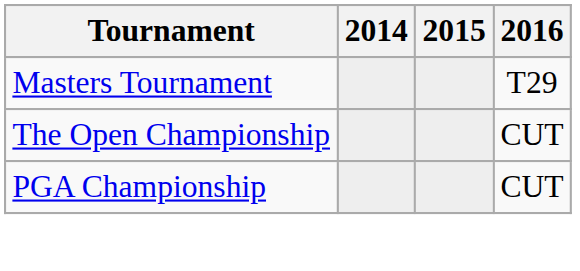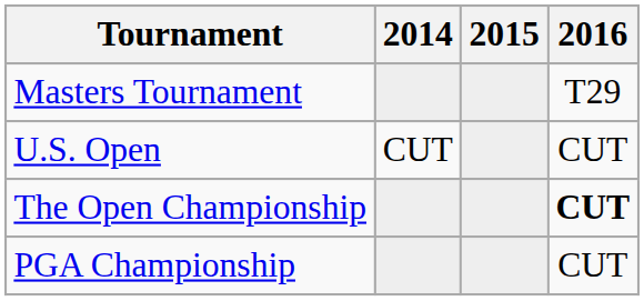+ row: U.S. Open | CUT | CUT
The Open Championship | 2016: normal -> bold
